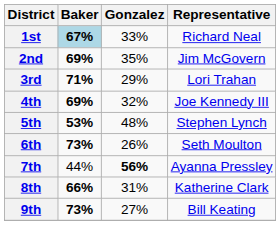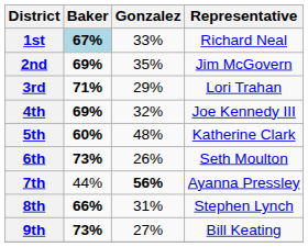5th | Baker: 53% -> 60%
5th | Representative: Stephen Lynch -> Katherine Clark
8th | Representative: Katherine Clark -> Stephen Lynch
